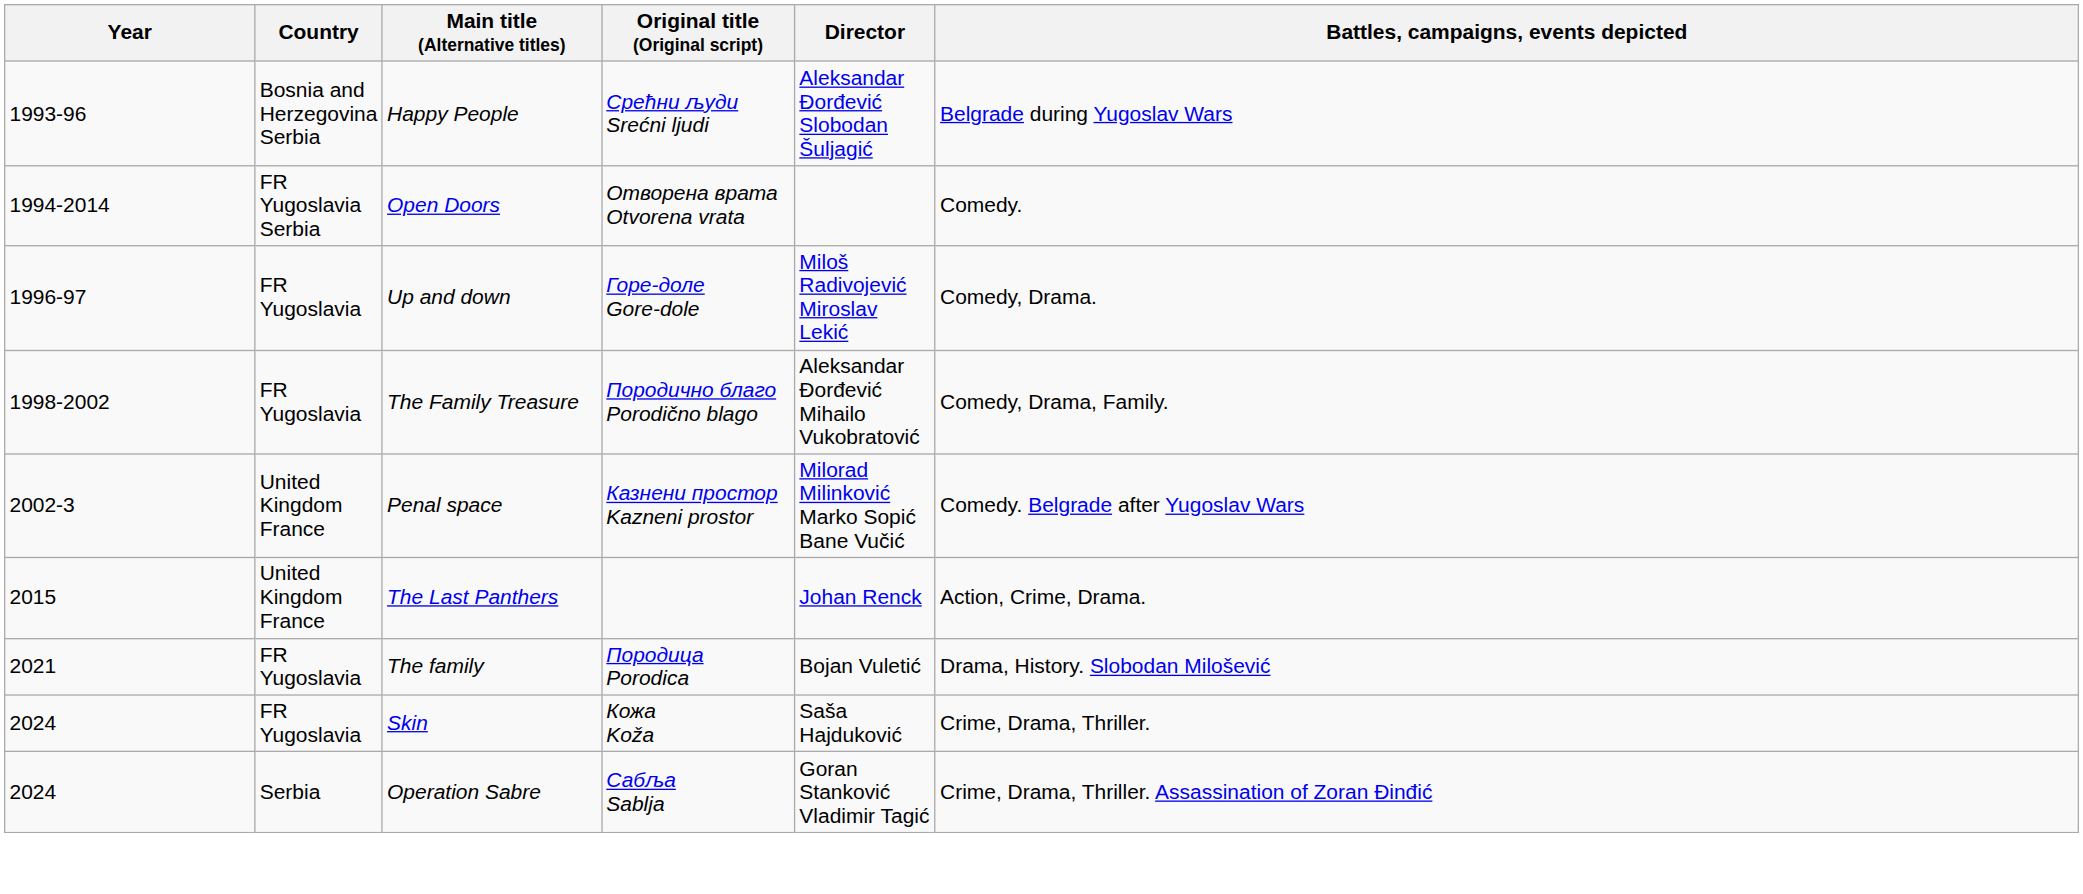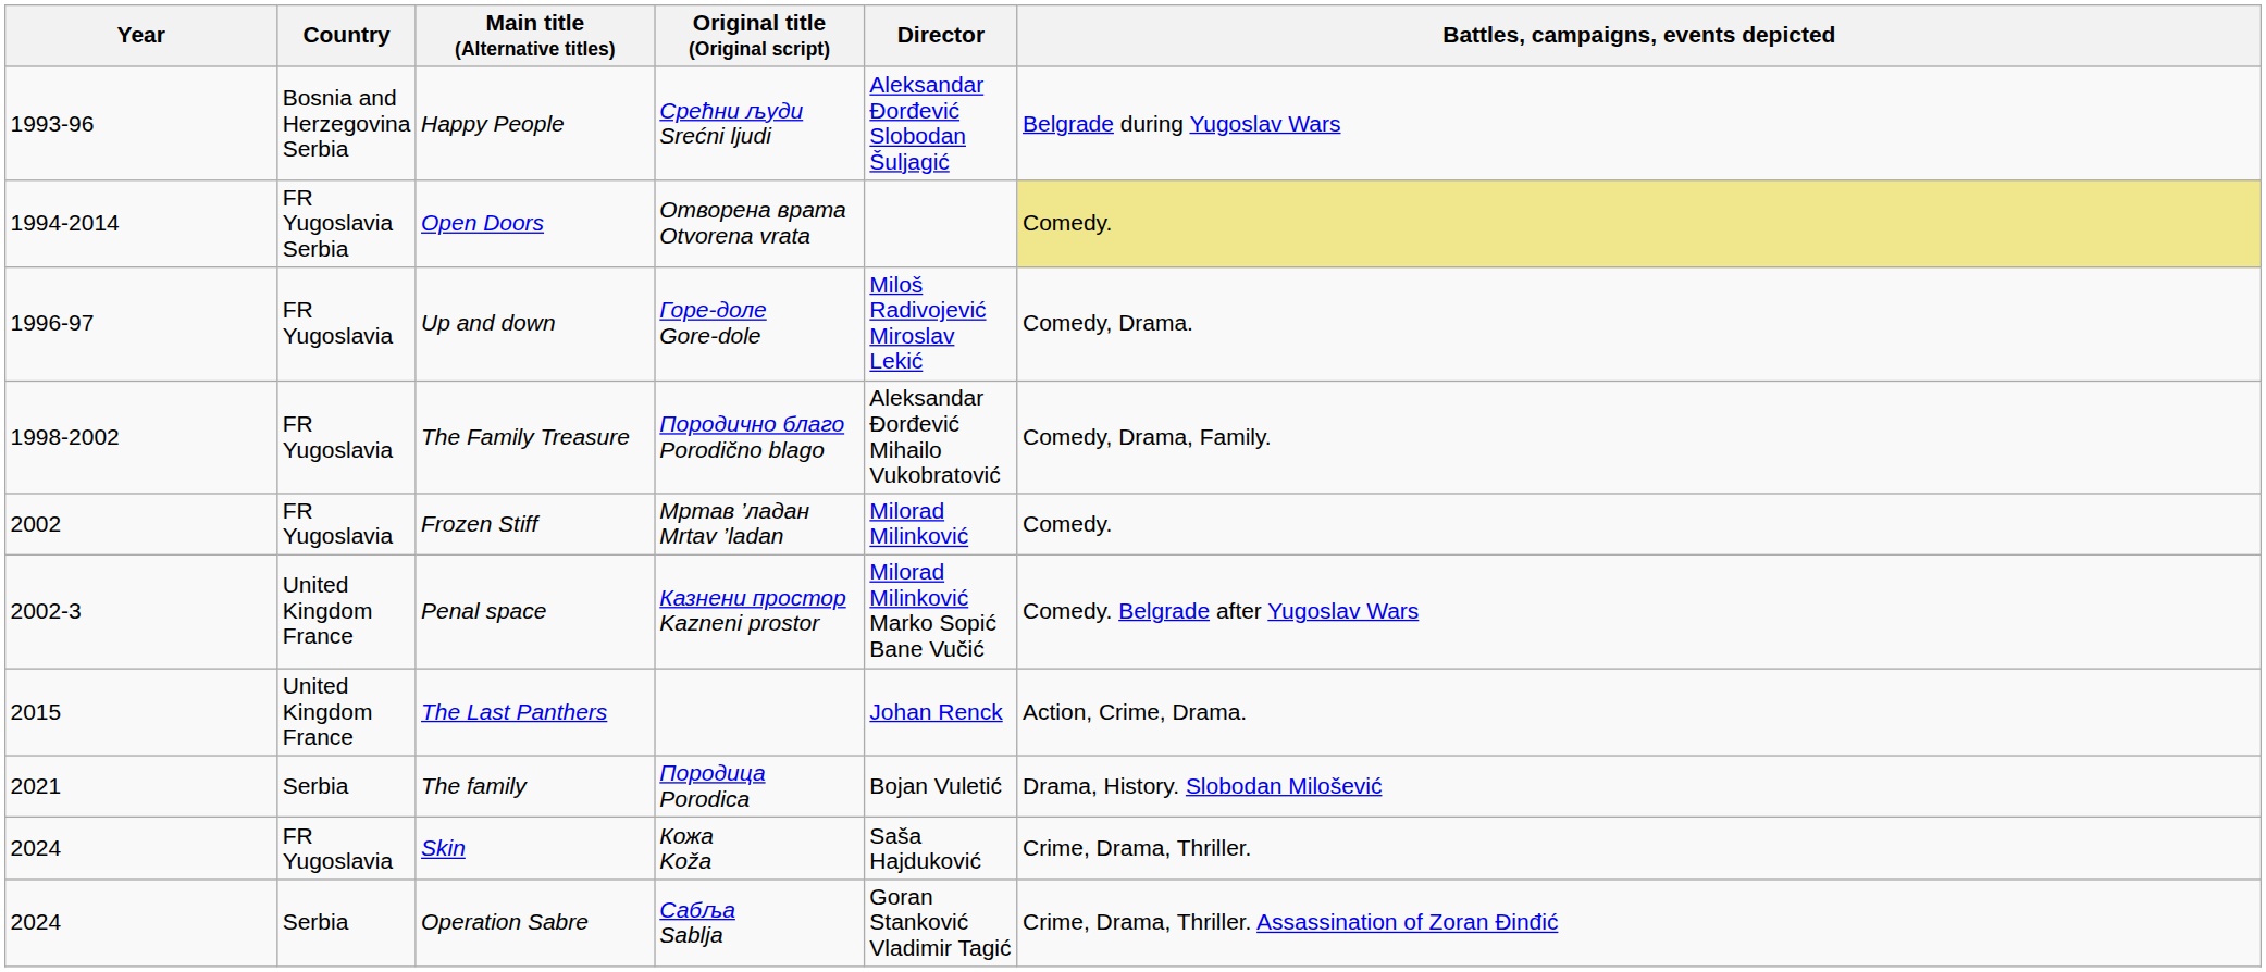Open Doors | Battles, campaigns, events depicted: no background -> khaki background
+ row: 2002 | FR Yugoslavia | Frozen Stiff | Мртав ’ладан Mrtav ’ladan | Milorad Milinković | Comedy.
The family | Country: FR Yugoslavia -> Serbia
